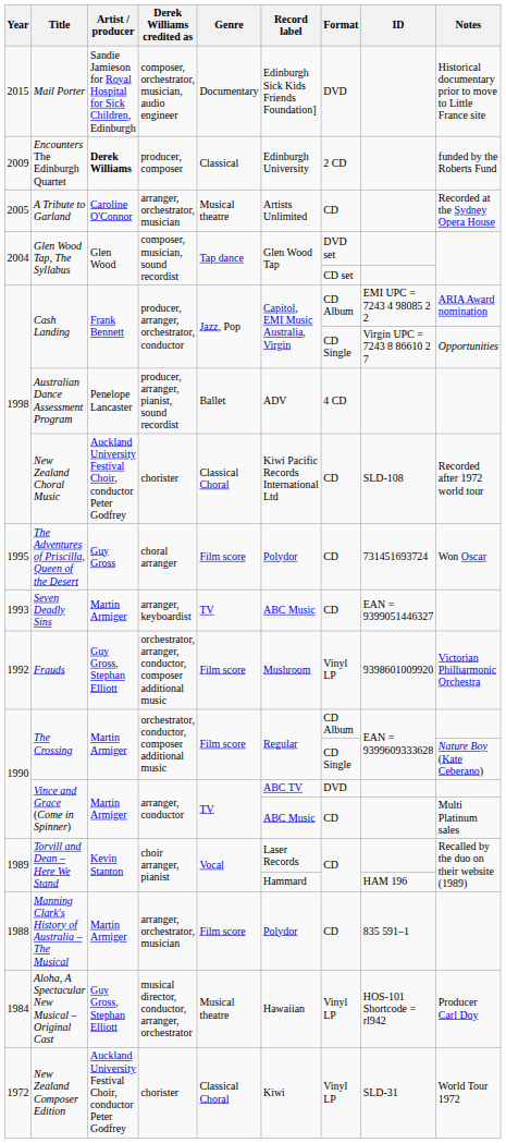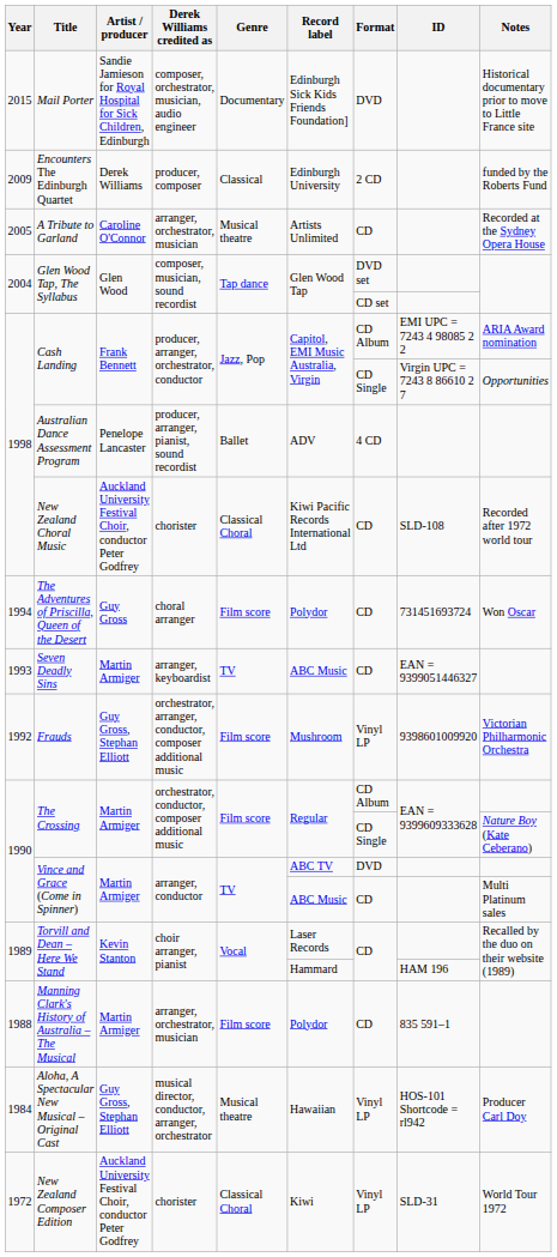Encounters The Edinburgh Quartet | Artist / producer: bold -> normal
The Adventures of Priscilla, Queen of the Desert | Year: 1995 -> 1994
